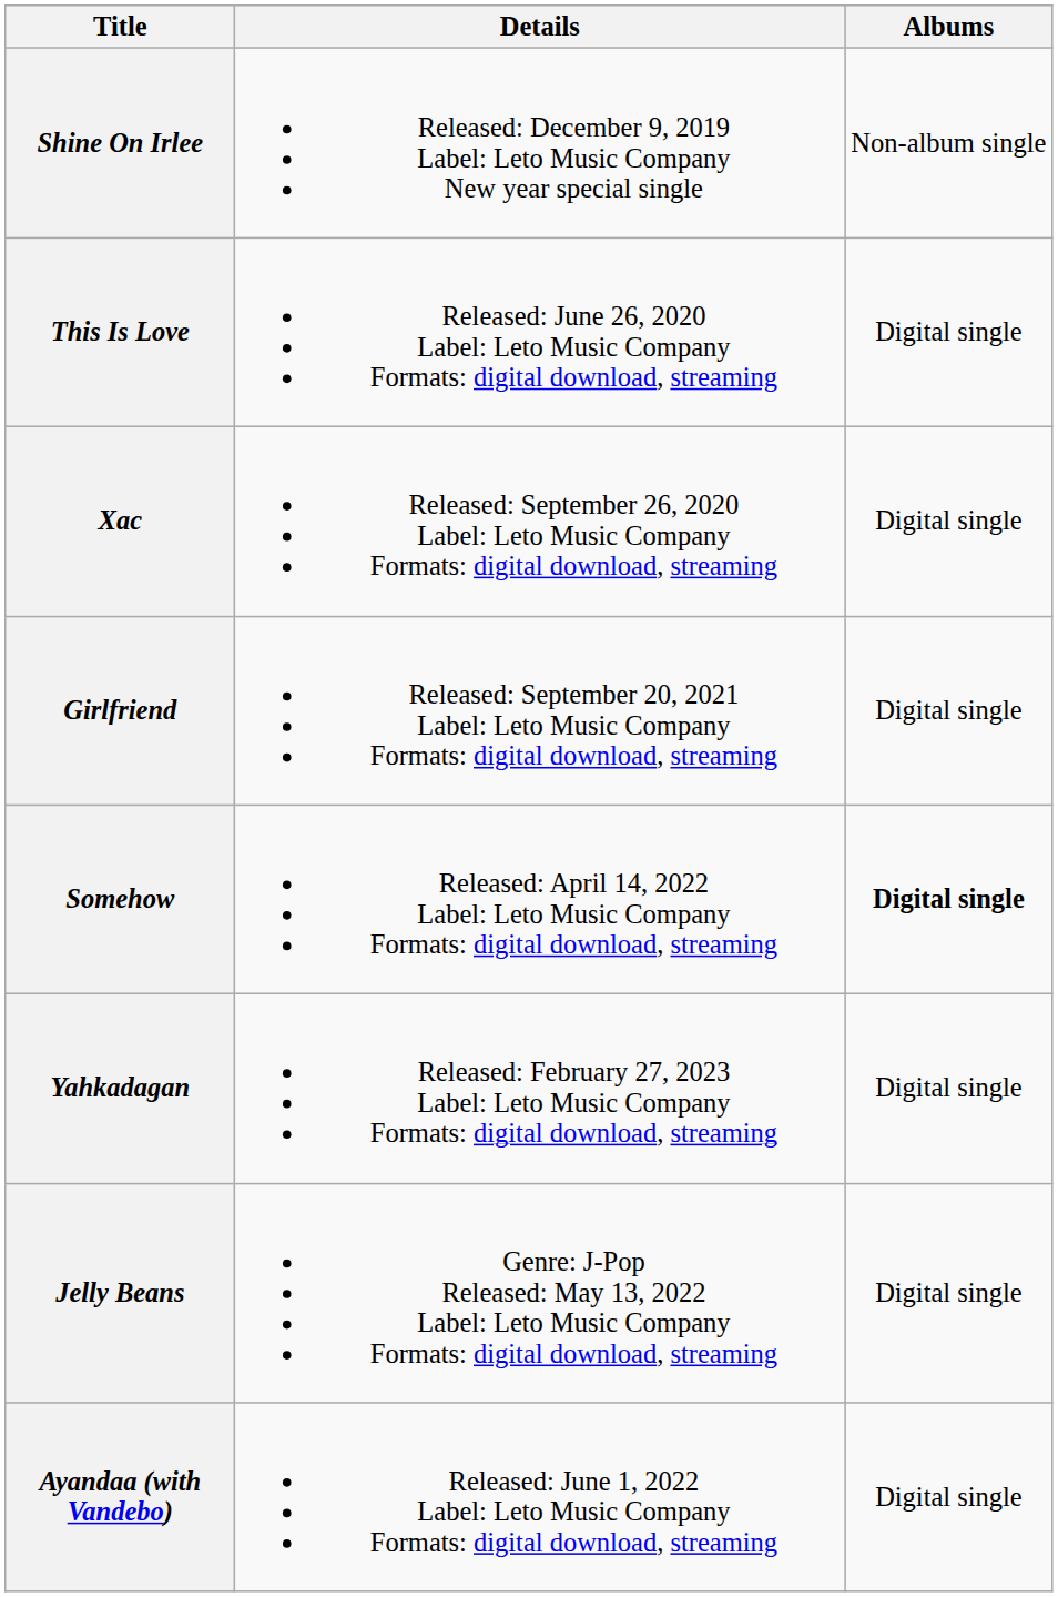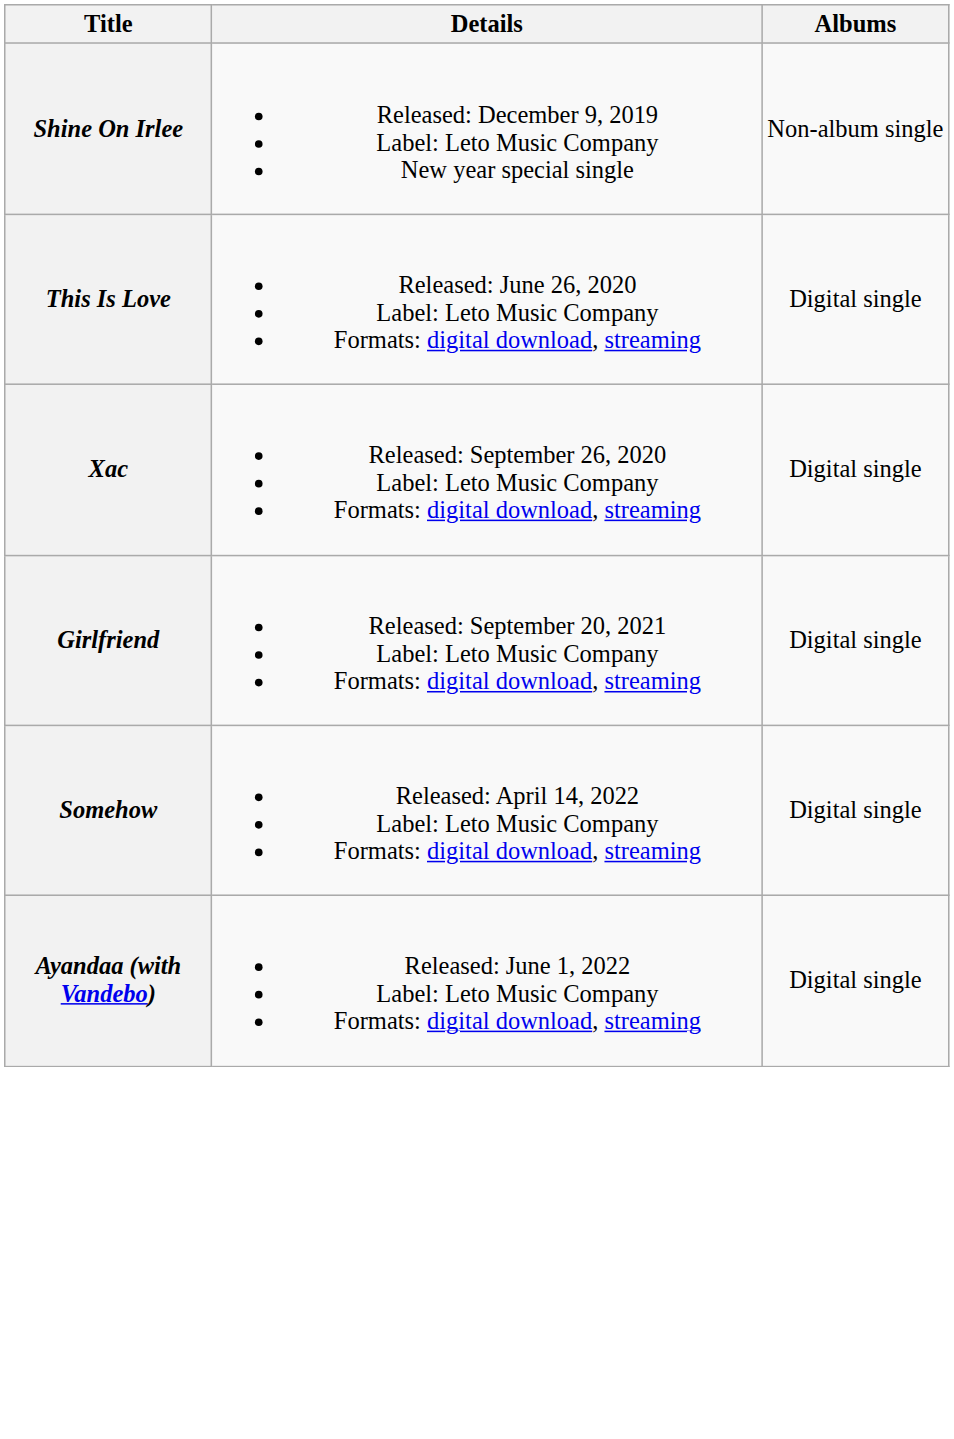Somehow | Albums: bold -> normal
- row: Yahkadagan | Released: February 27, 2023 Label: Leto Music Company Formats: digital download, streaming | Digital single
- row: Jelly Beans | Genre: J-Pop Released: May 13, 2022 Label: Leto Music Company Formats: digital download, streaming | Digital single
